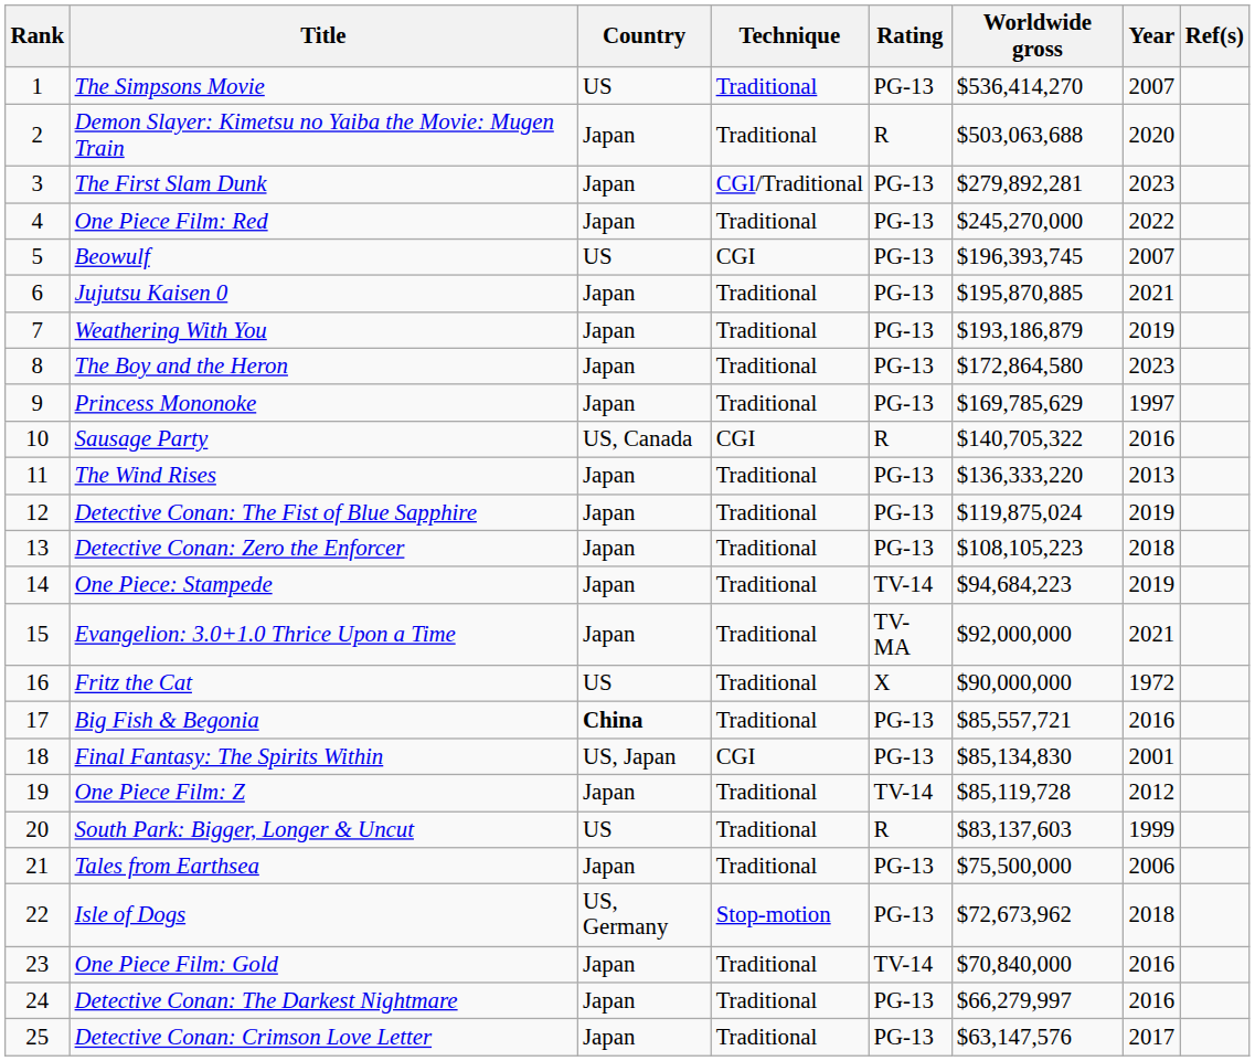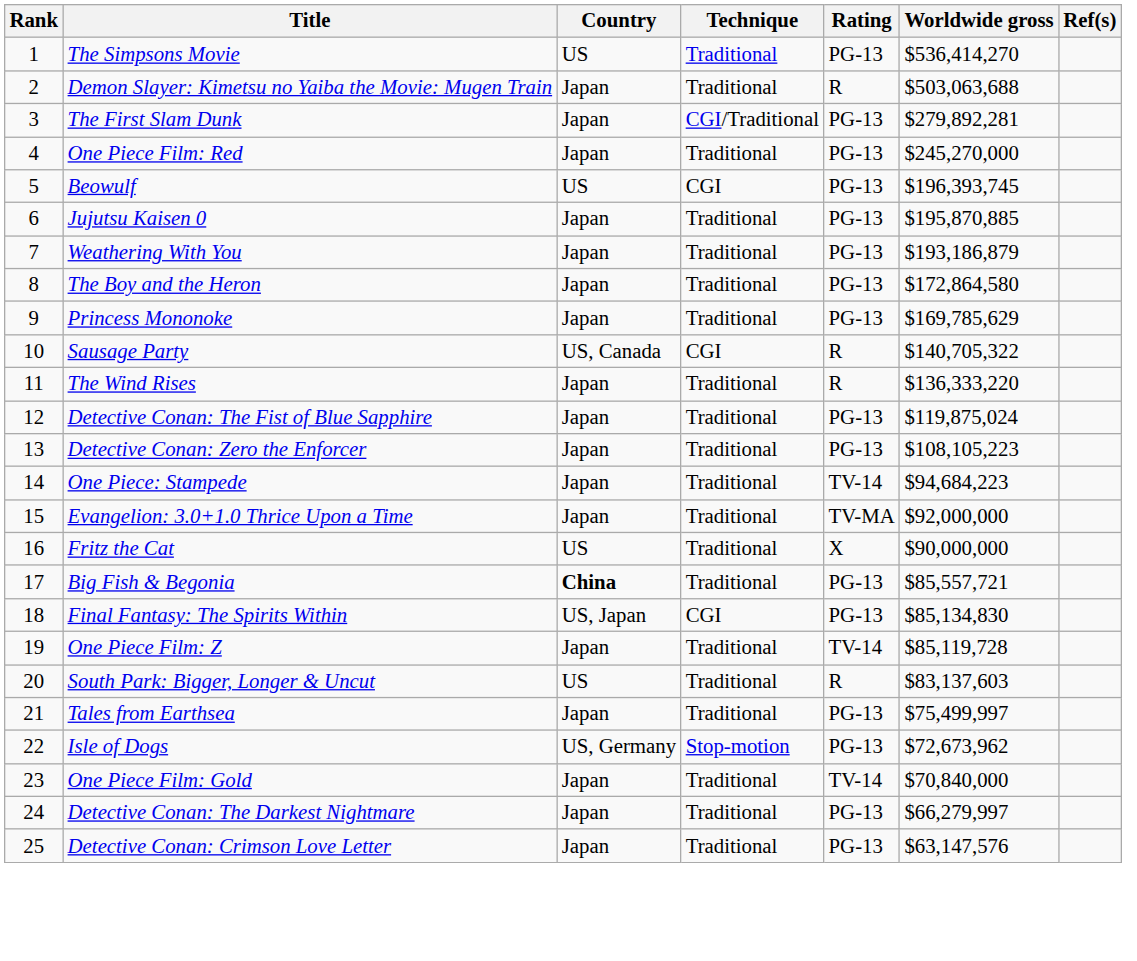- column: Year | 2007 | 2020 | 2023 | 2022 | 2007 | 2021 | 2019 | 2023 | 1997 | 2016 | 2013 | 2019 | 2018 | 2019 | 2021 | 1972 | 2016 | 2001 | 2012 | 1999 | 2006 | 2018 | 2016 | 2016 | 2017
The Wind Rises | Rating: PG-13 -> R
Tales from Earthsea | Worldwide gross: $75,500,000 -> $75,499,997
